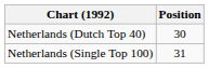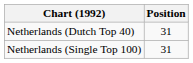Netherlands (Dutch Top 40) | Position: 30 -> 31
